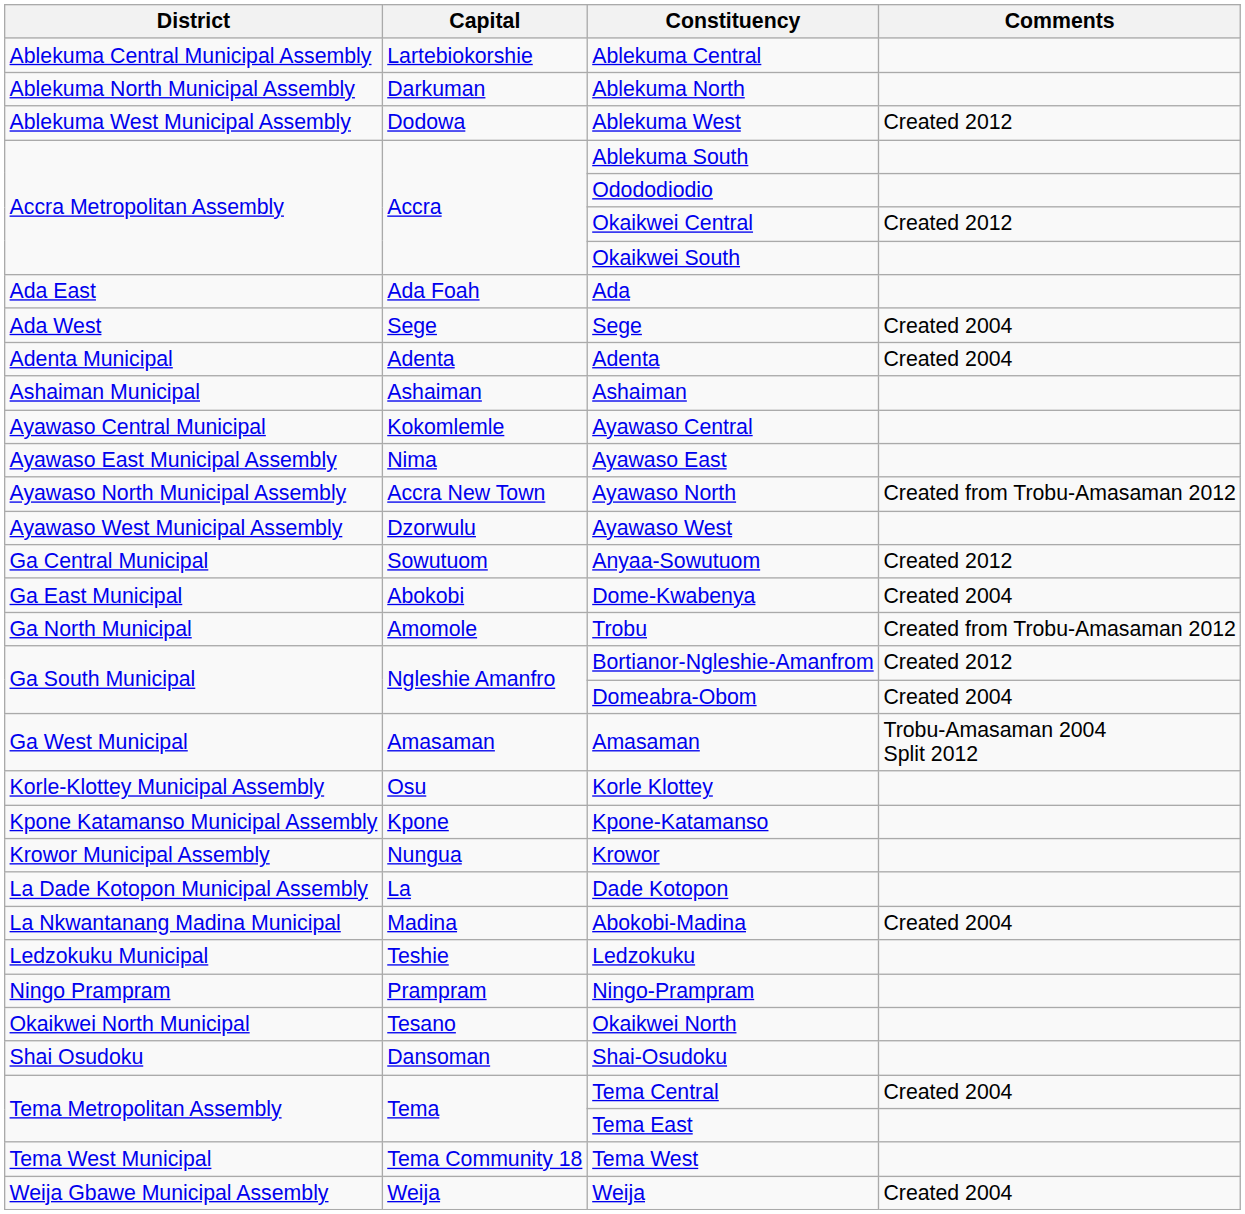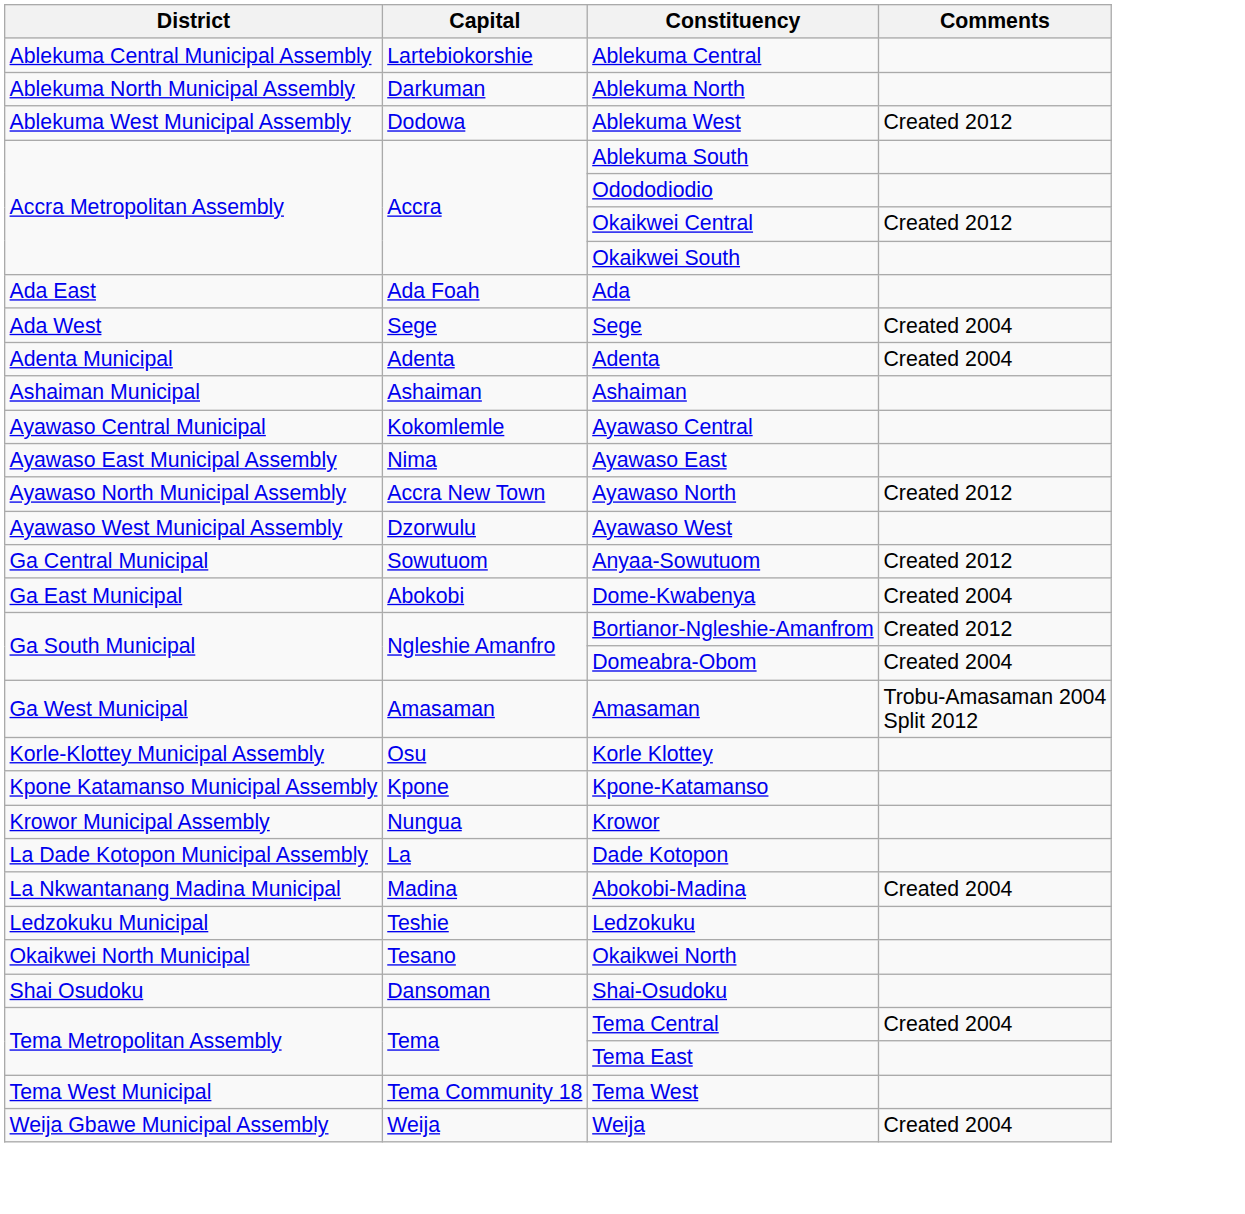Ayawaso North | Comments: Created from Trobu-Amasaman 2012 -> Created 2012
- row: Ga North Municipal | Amomole | Trobu | Created from Trobu-Amasaman 2012
- row: Ningo Prampram | Prampram | Ningo-Prampram
